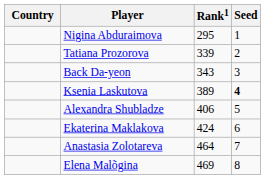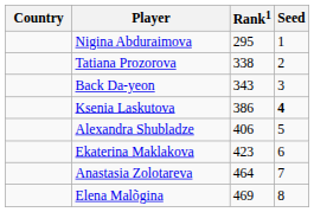Tatiana Prozorova | Rank1: 339 -> 338
Ksenia Laskutova | Rank1: 389 -> 386
Ekaterina Maklakova | Rank1: 424 -> 423
